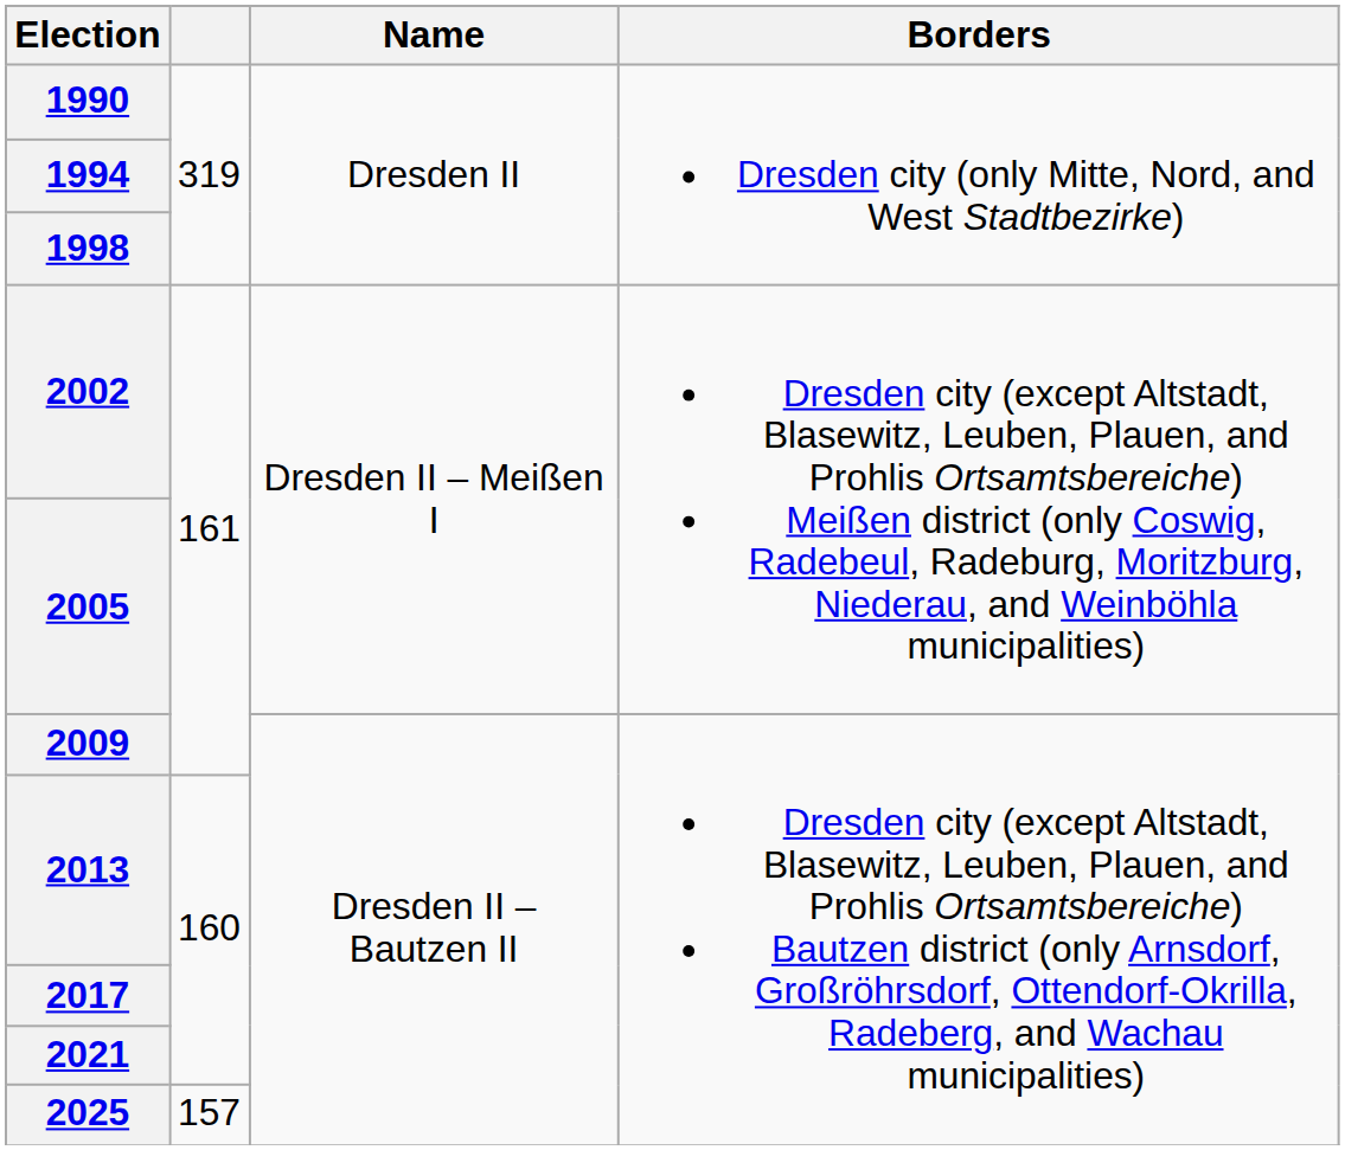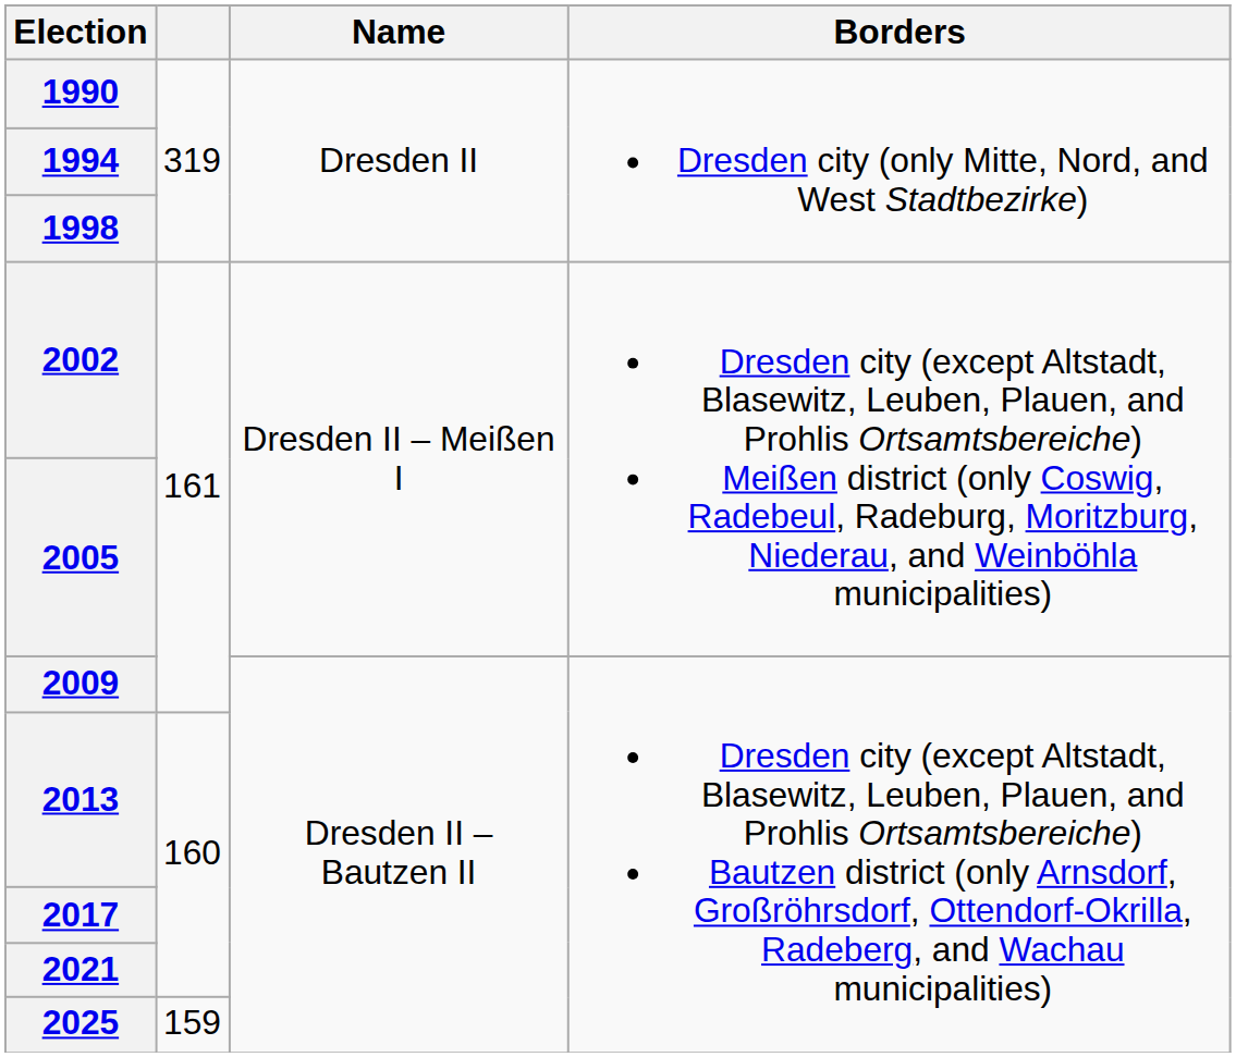2025 | column 2: 157 -> 159
